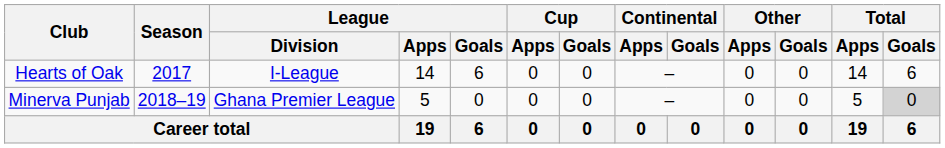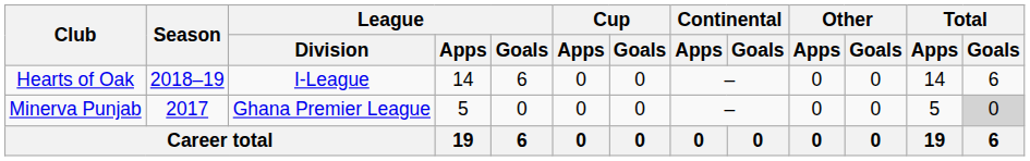Hearts of Oak | Season: 2017 -> 2018–19
Minerva Punjab | Season: 2018–19 -> 2017
